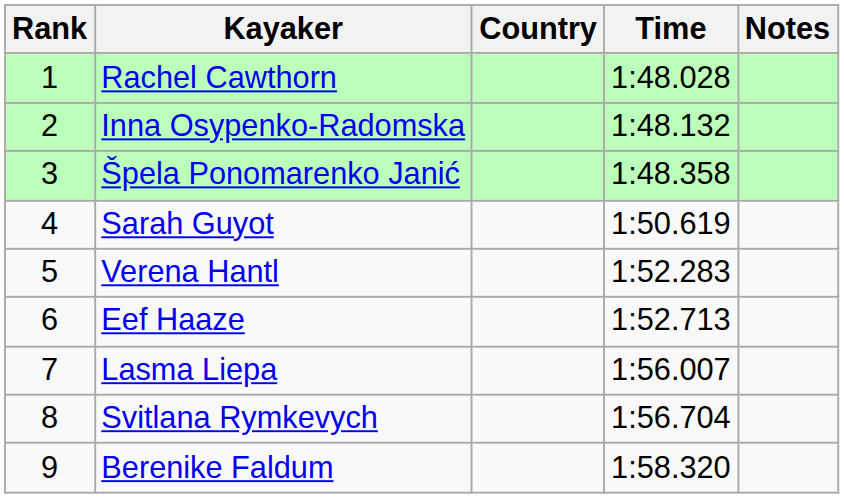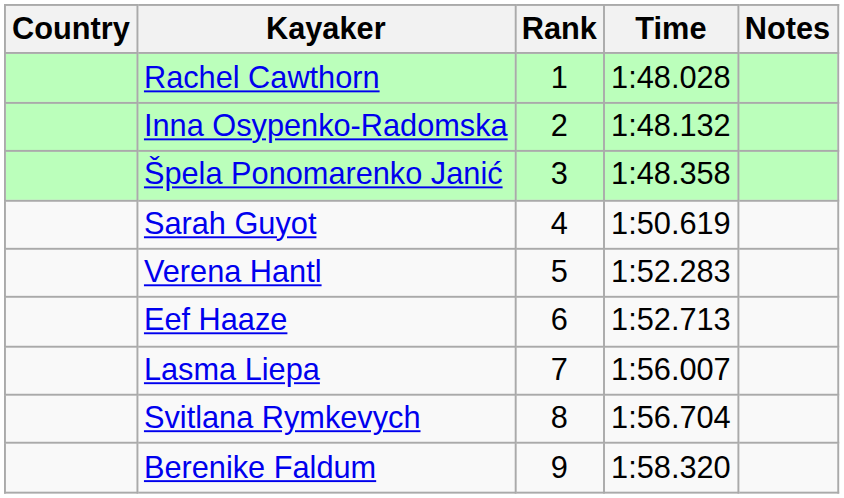columns swapped: Rank <-> Country
